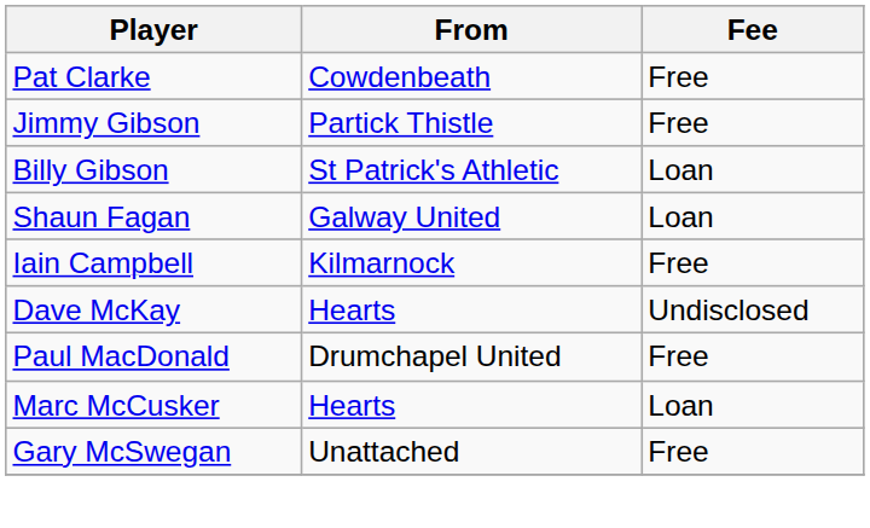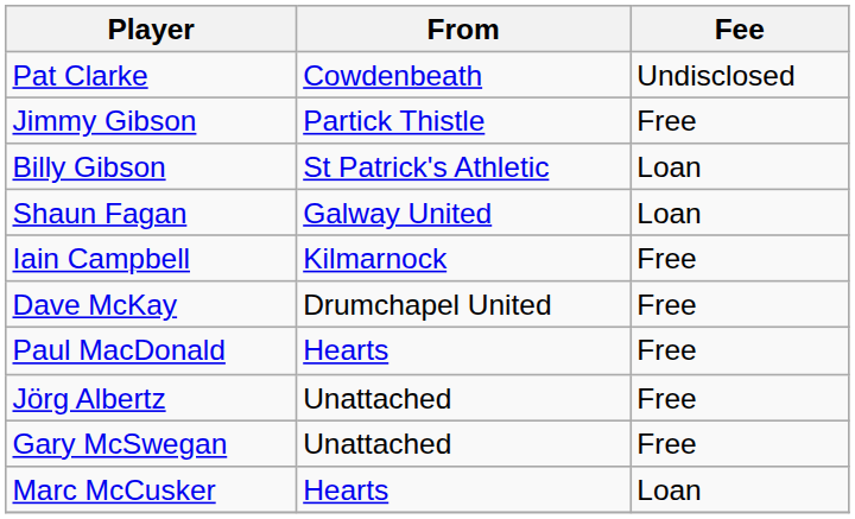Pat Clarke | Fee: Free -> Undisclosed
Dave McKay | From: Hearts -> Drumchapel United
Dave McKay | Fee: Undisclosed -> Free
Paul MacDonald | From: Drumchapel United -> Hearts
+ row: Jörg Albertz | Unattached | Free
rows swapped: Gary McSwegan <-> Marc McCusker
